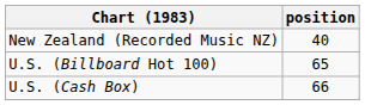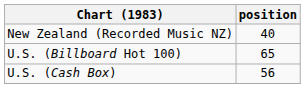U.S. (Cash Box) | position: 66 -> 56
